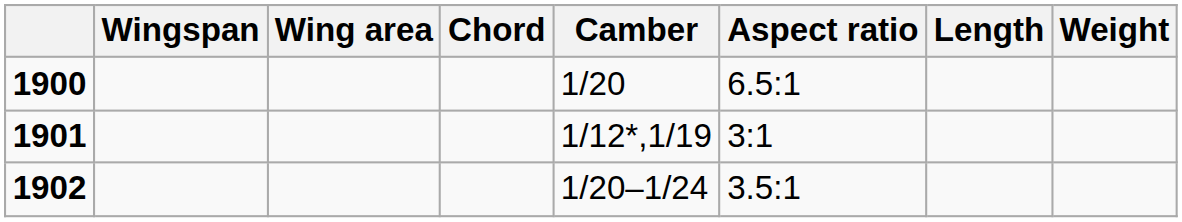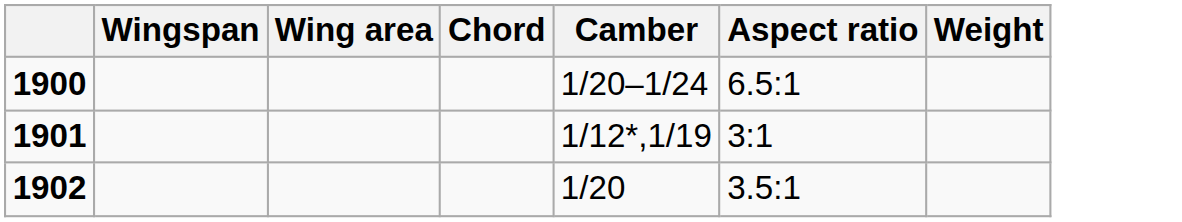- column: Length
1900 | Camber: 1/20 -> 1/20–1/24
1902 | Camber: 1/20–1/24 -> 1/20
